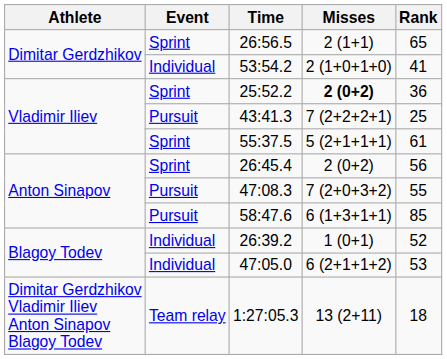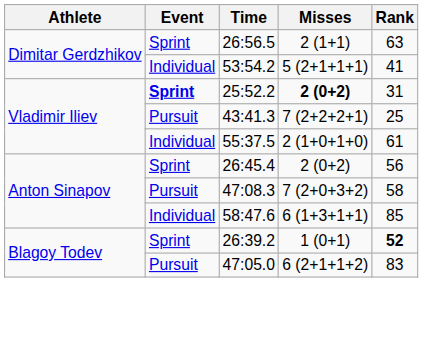26:56.5 | Rank: 65 -> 63
53:54.2 | Misses: 2 (1+0+1+0) -> 5 (2+1+1+1)
25:52.2 | Event: normal -> bold
25:52.2 | Rank: 36 -> 31
55:37.5 | Event: Sprint -> Individual
55:37.5 | Misses: 5 (2+1+1+1) -> 2 (1+0+1+0)
47:08.3 | Rank: 55 -> 58
58:47.6 | Event: Pursuit -> Individual
26:39.2 | Event: Individual -> Sprint
26:39.2 | Rank: normal -> bold
47:05.0 | Event: Individual -> Pursuit
47:05.0 | Rank: 53 -> 83
- row: Dimitar Gerdzhikov Vladimir Iliev Anton Sinapov Blagoy Todev | Team relay | 1:27:05.3 | 13 (2+11) | 18
